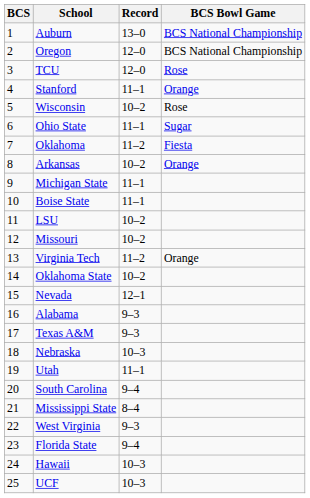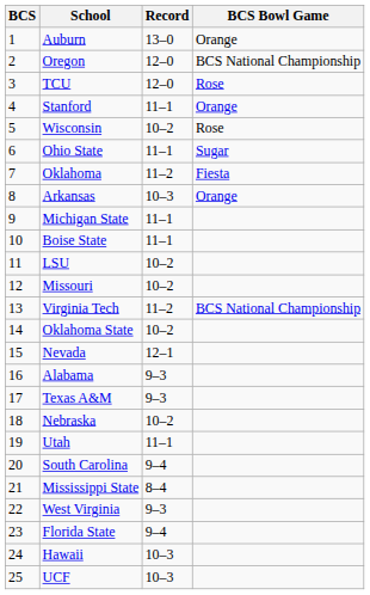Auburn | BCS Bowl Game: BCS National Championship -> Orange
Arkansas | Record: 10–2 -> 10–3
Virginia Tech | BCS Bowl Game: Orange -> BCS National Championship
Nebraska | Record: 10–3 -> 10–2
